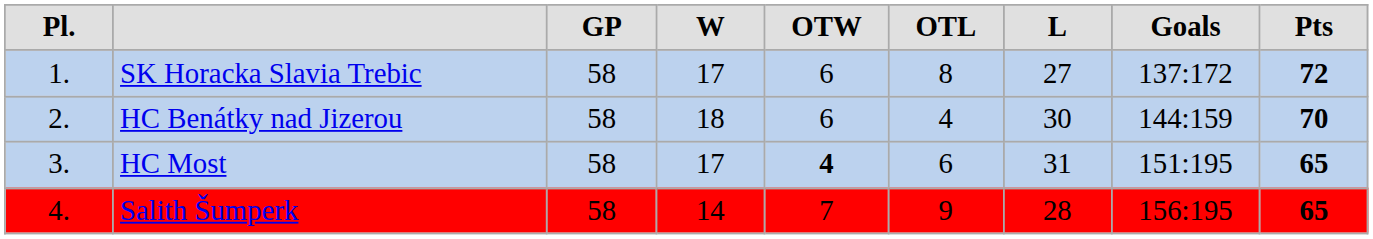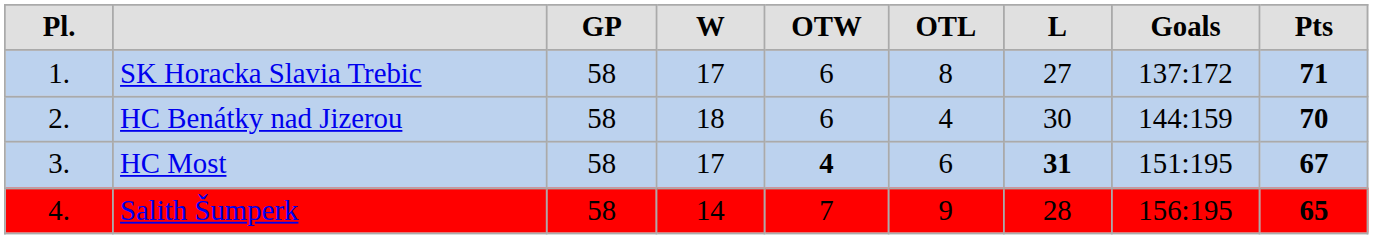SK Horacka Slavia Trebic | column 9: 72 -> 71
HC Most | column 7: normal -> bold
HC Most | column 9: 65 -> 67
